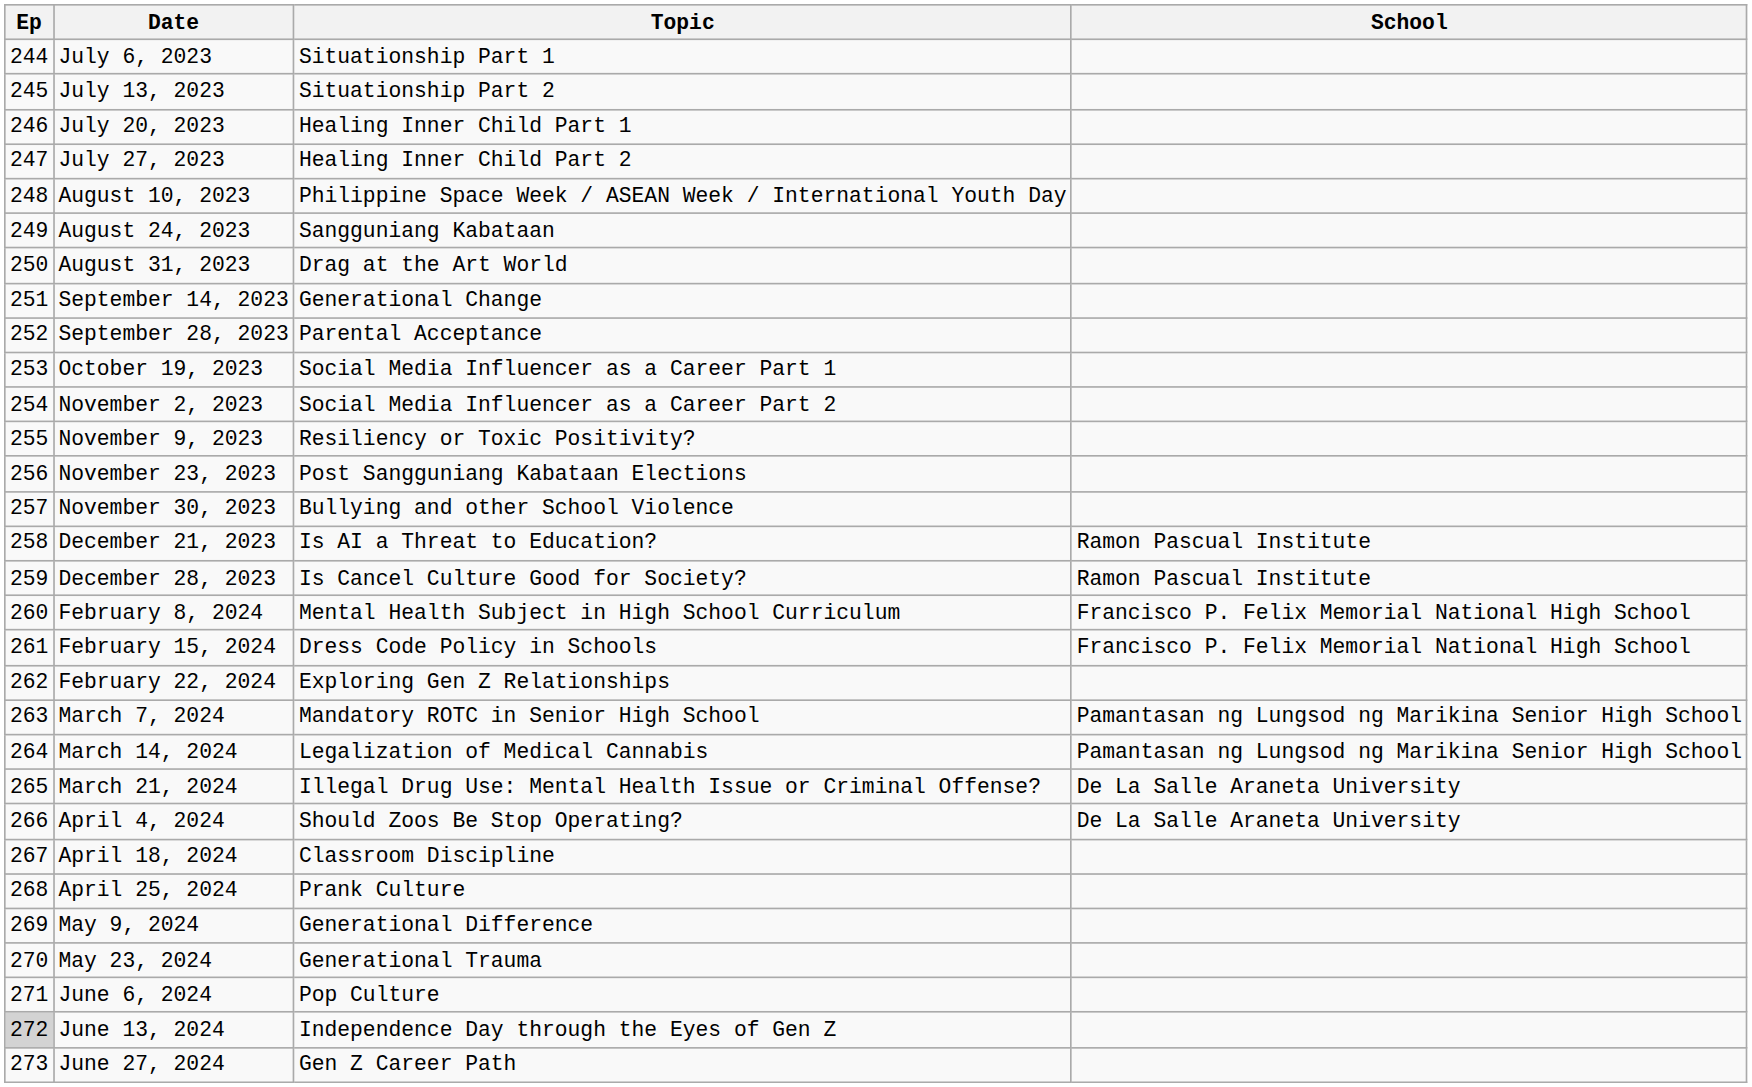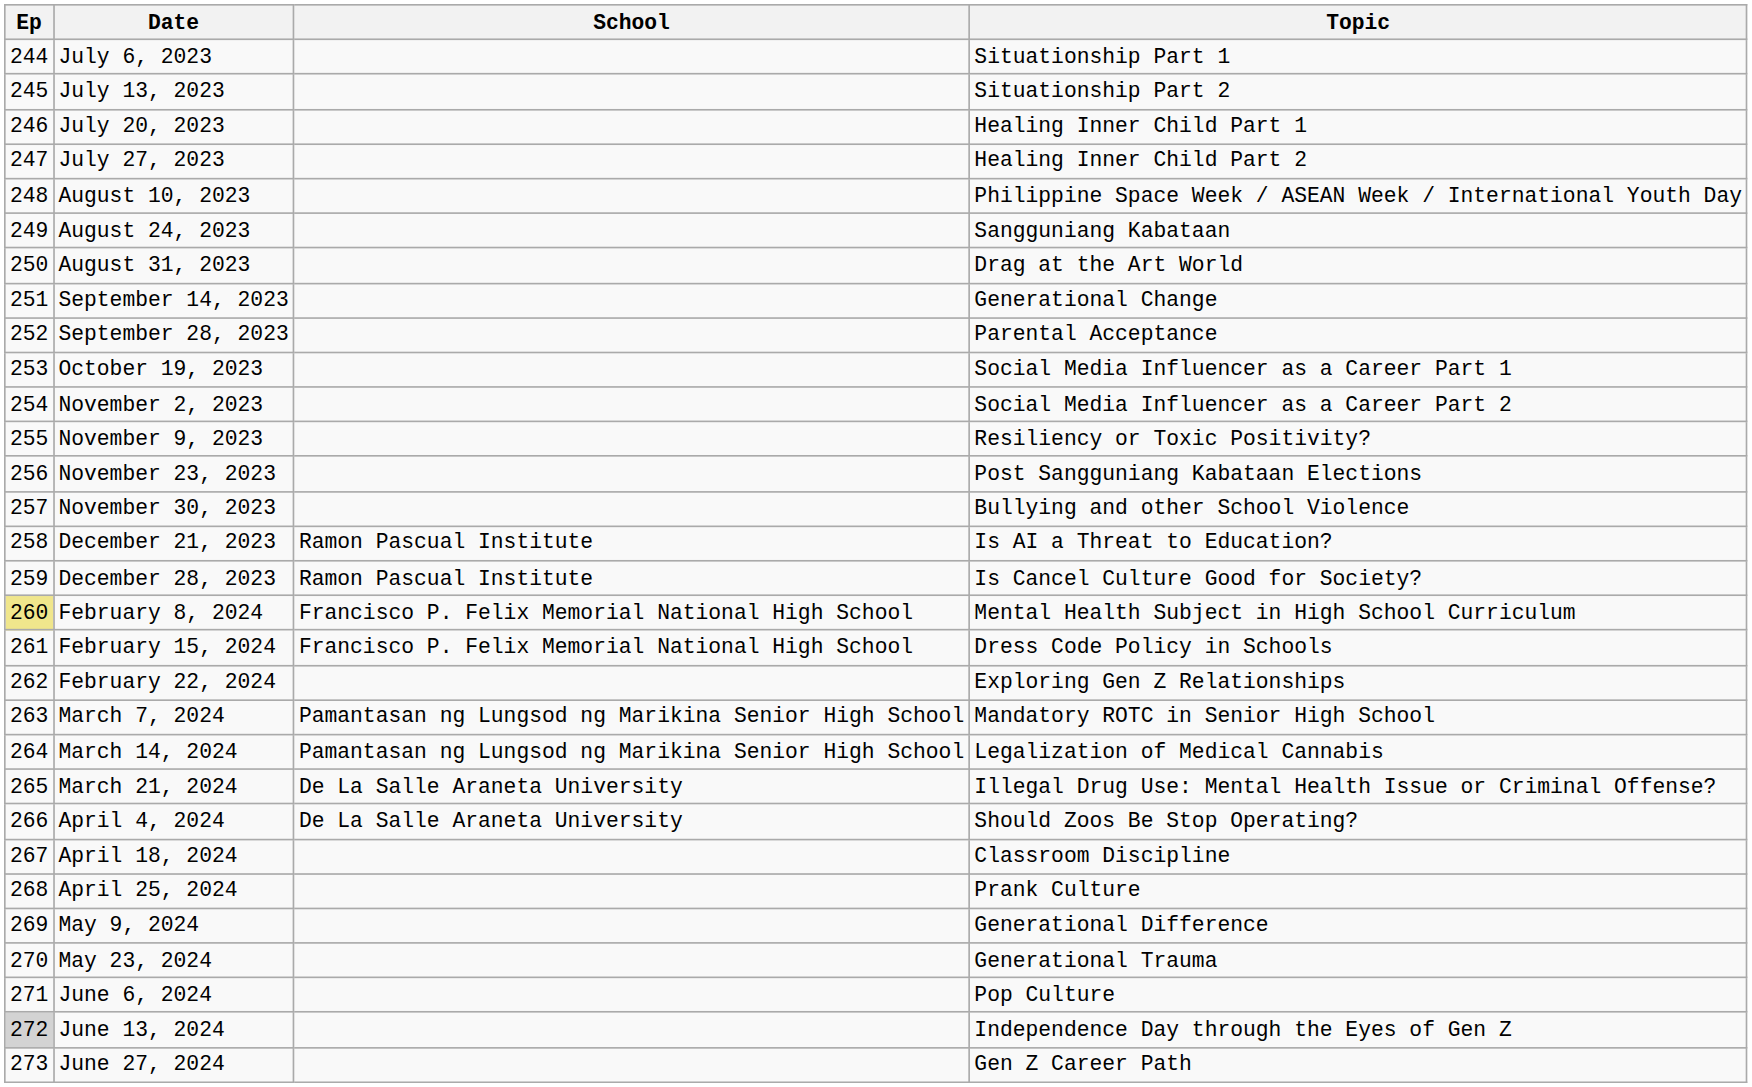columns swapped: School <-> Topic
February 8, 2024 | Ep: no background -> khaki background
